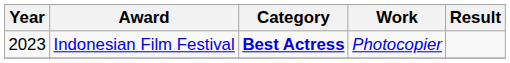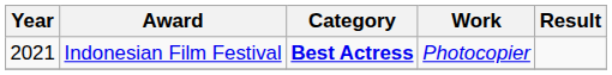Indonesian Film Festival | Year: 2023 -> 2021
